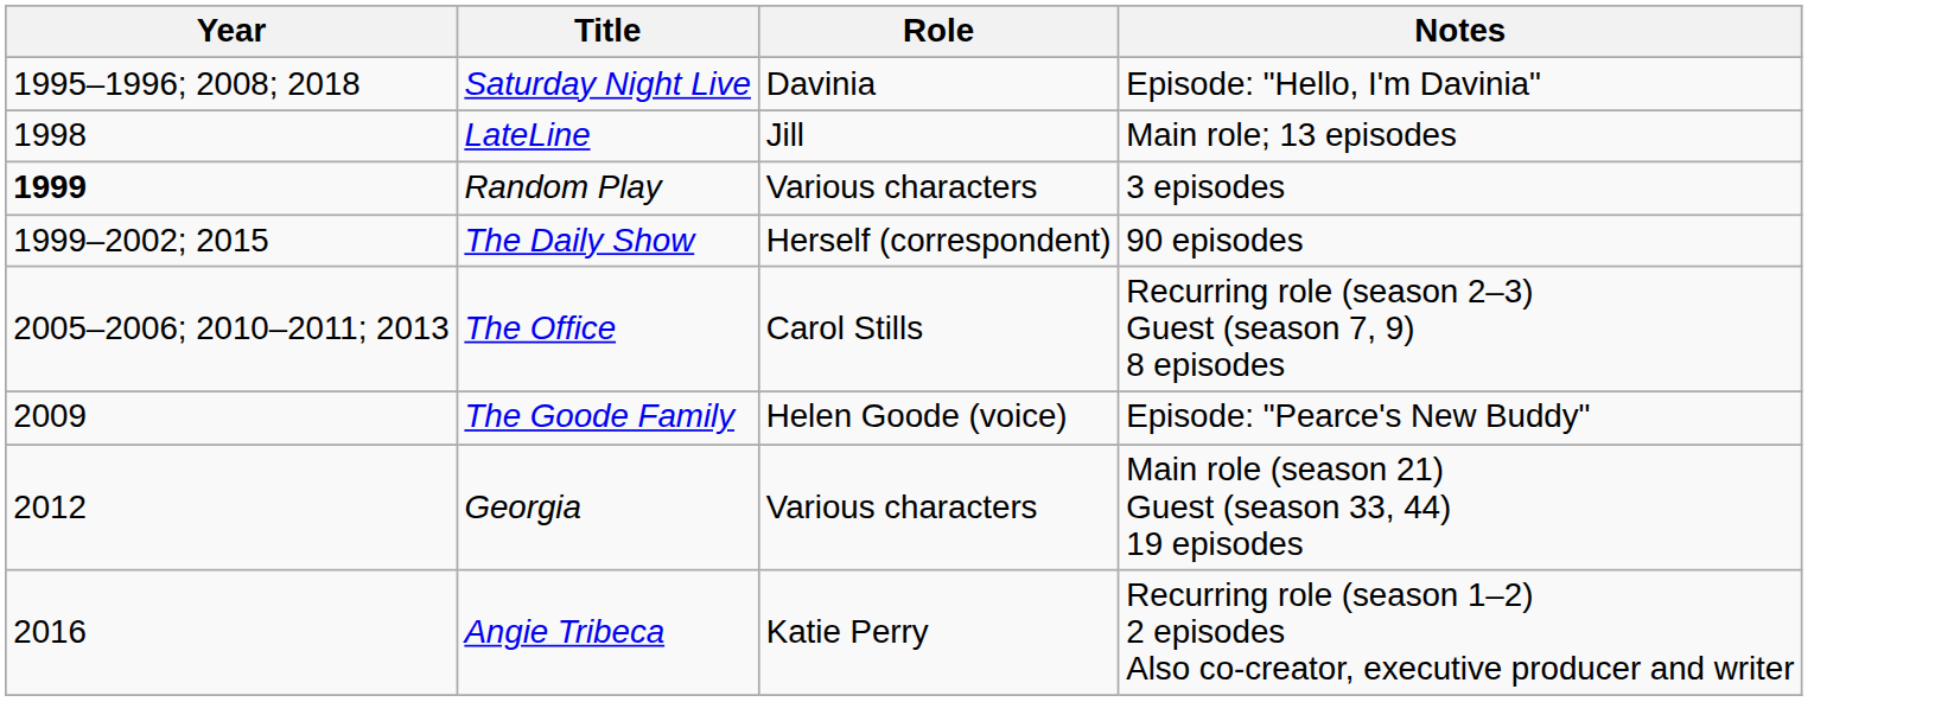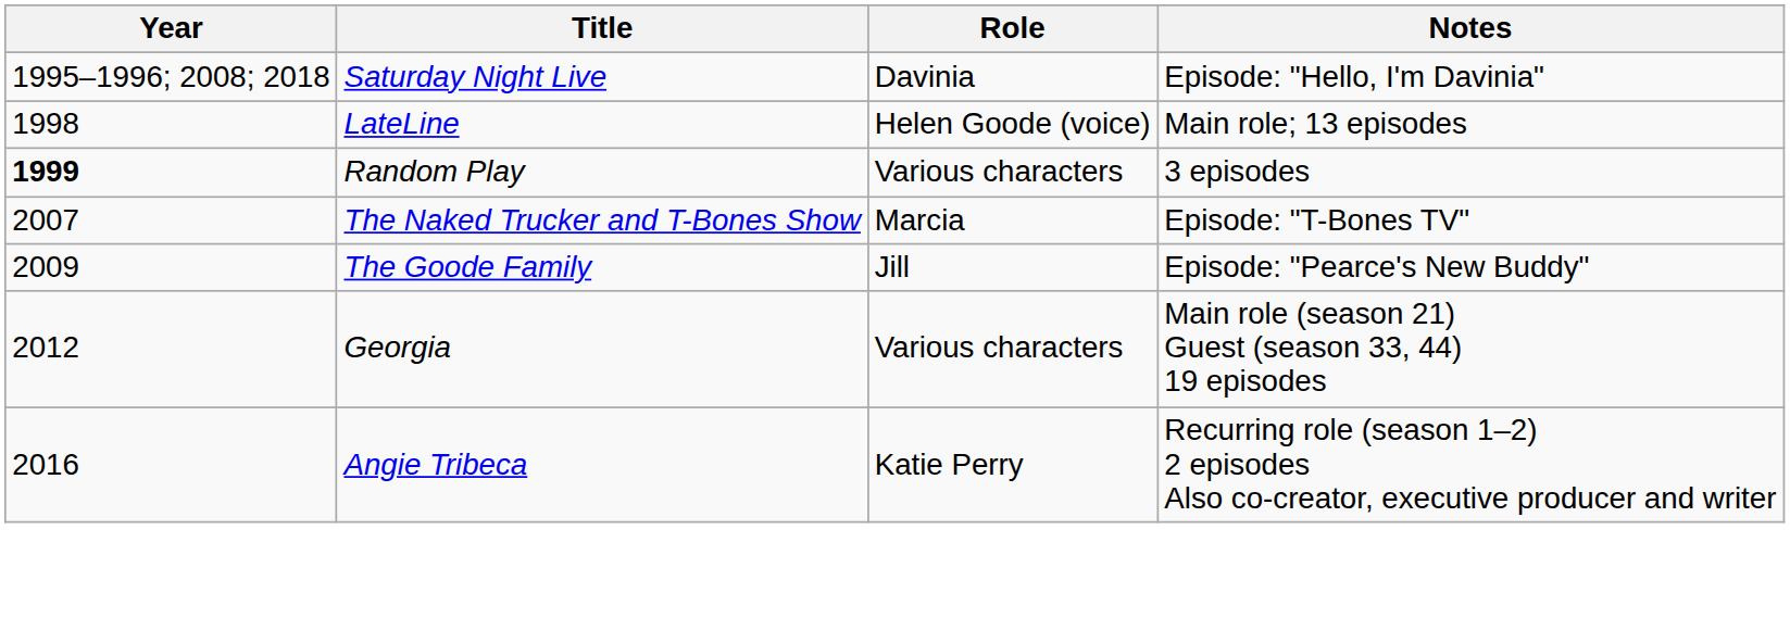LateLine | Role: Jill -> Helen Goode (voice)
- row: 1999–2002; 2015 | The Daily Show | Herself (correspondent) | 90 episodes
- row: 2005–2006; 2010–2011; 2013 | The Office | Carol Stills | Recurring role (season 2–3) Guest (season 7, 9) 8 episodes
+ row: 2007 | The Naked Trucker and T-Bones Show | Marcia | Episode: "T-Bones TV"
The Goode Family | Role: Helen Goode (voice) -> Jill
